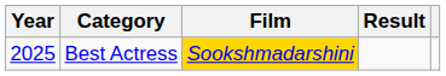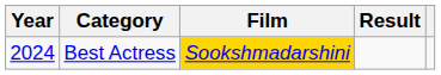Best Actress | Year: 2025 -> 2024
